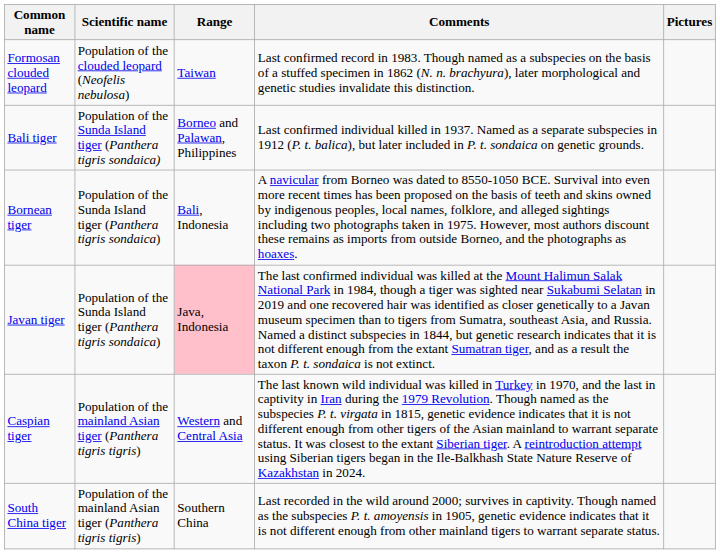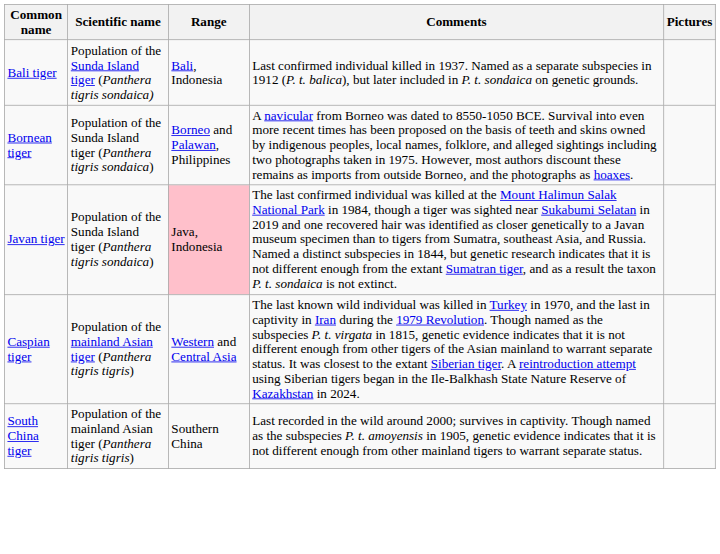- row: Formosan clouded leopard | Population of the clouded leopard (Neofelis nebulosa) | Taiwan | Last confirmed record in 1983. Though named as a subspecies on the basis of a stuffed specimen in 1862 (N. n. brachyura), later morphological and genetic studies invalidate this distinction.
Bali tiger | Range: Borneo and Palawan, Philippines -> Bali, Indonesia
Bornean tiger | Range: Bali, Indonesia -> Borneo and Palawan, Philippines
